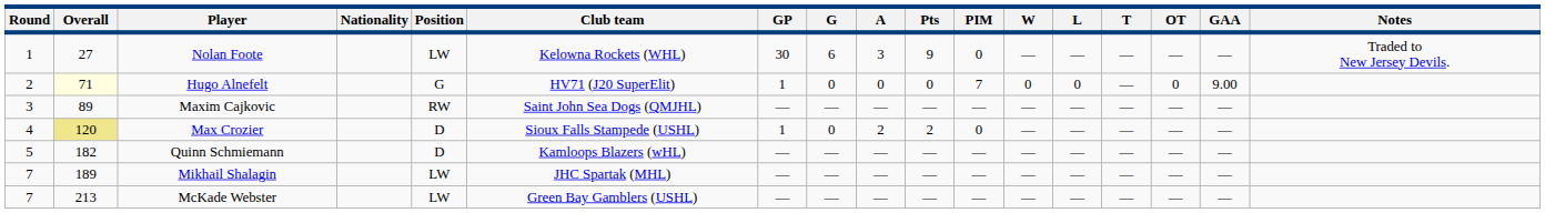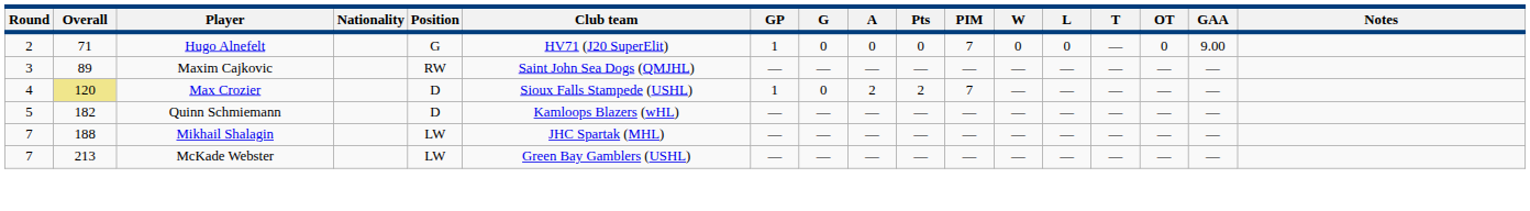- row: 1 | 27 | Nolan Foote | LW | Kelowna Rockets (WHL) | 30 | 6 | 3 | 9 | 0 | — | — | — | — | — | Traded to New Jersey Devils.
Hugo Alnefelt | Overall: lightyellow background -> no background
Max Crozier | PIM: 0 -> 7
Mikhail Shalagin | Overall: 189 -> 188
